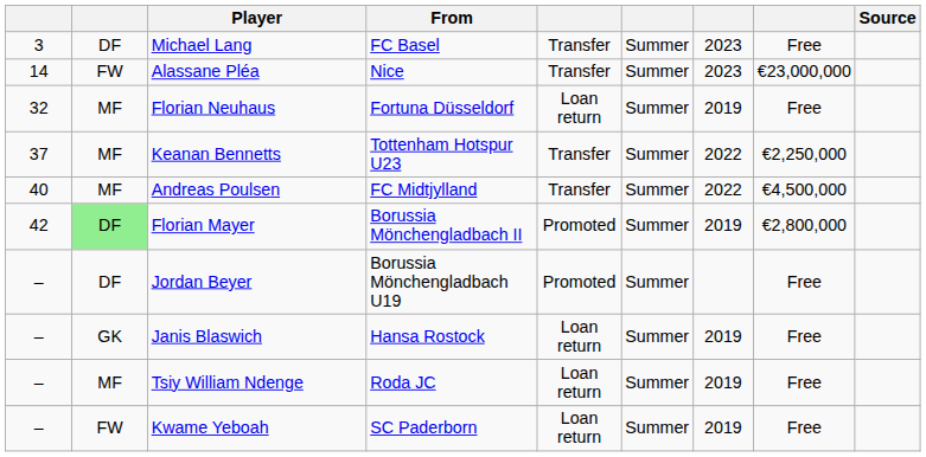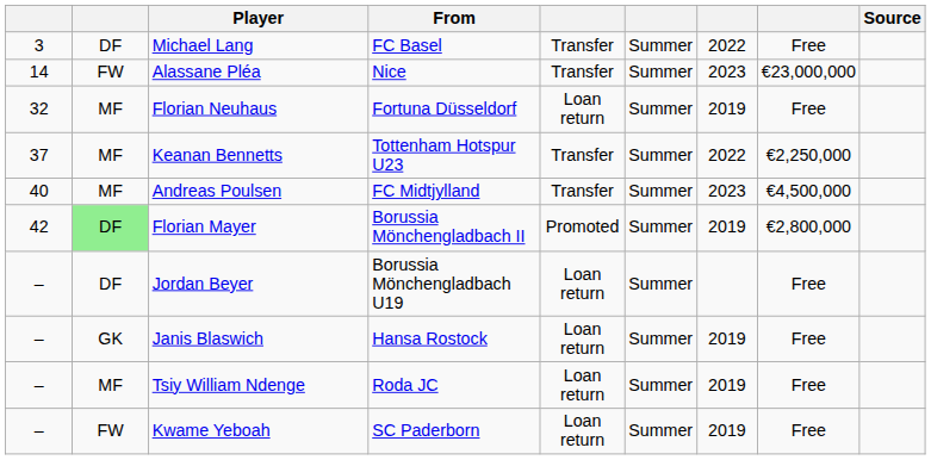Michael Lang | column 7: 2023 -> 2022
Andreas Poulsen | column 7: 2022 -> 2023
Jordan Beyer | column 5: Promoted -> Loan return
